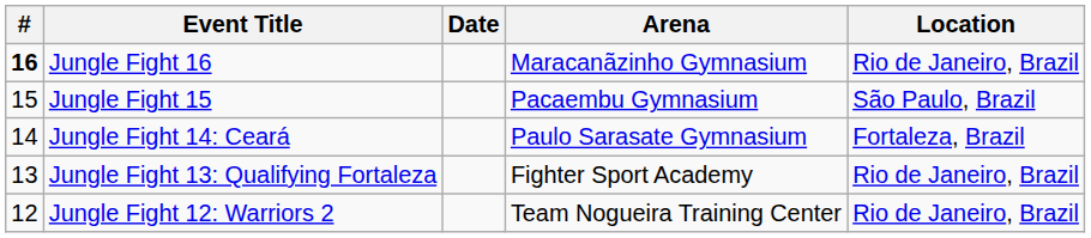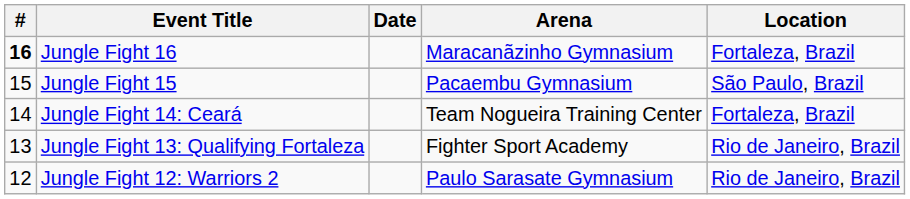Jungle Fight 16 | Location: Rio de Janeiro, Brazil -> Fortaleza, Brazil
Jungle Fight 14: Ceará | Arena: Paulo Sarasate Gymnasium -> Team Nogueira Training Center
Jungle Fight 12: Warriors 2 | Arena: Team Nogueira Training Center -> Paulo Sarasate Gymnasium
